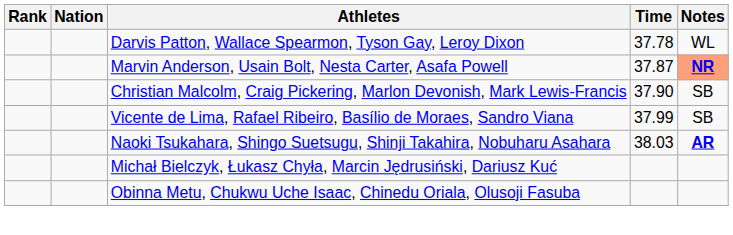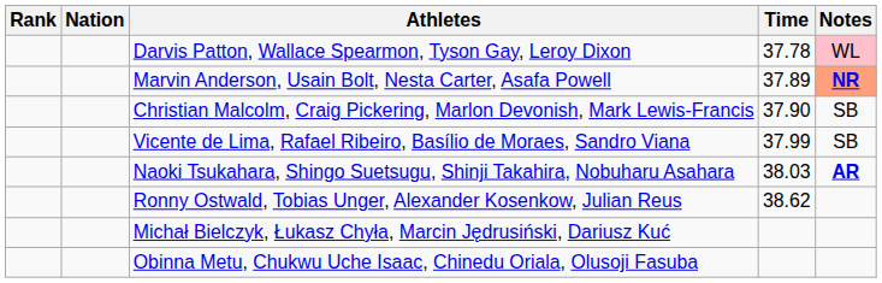Darvis Patton, Wallace Spearmon, Tyson Gay, Leroy Dixon | Notes: no background -> pink background
Marvin Anderson, Usain Bolt, Nesta Carter, Asafa Powell | Time: 37.87 -> 37.89
+ row: Ronny Ostwald, Tobias Unger, Alexander Kosenkow, Julian Reus | 38.62
